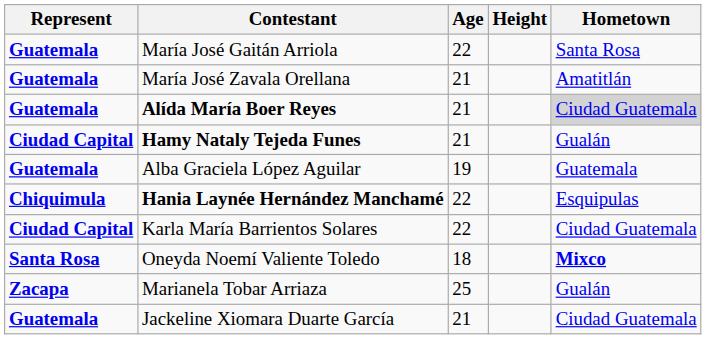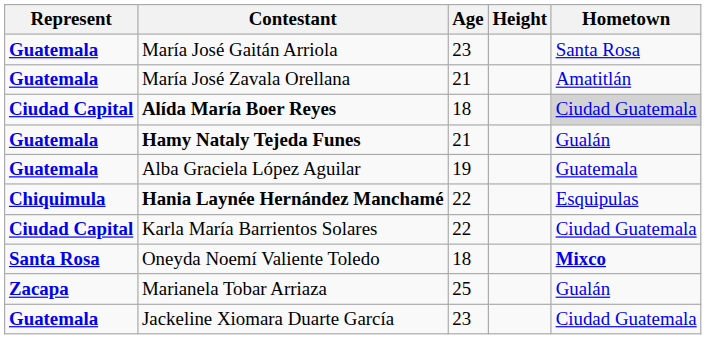María José Gaitán Arriola | Age: 22 -> 23
Alída María Boer Reyes | Represent: Guatemala -> Ciudad Capital
Alída María Boer Reyes | Age: 21 -> 18
Hamy Nataly Tejeda Funes | Represent: Ciudad Capital -> Guatemala
Jackeline Xiomara Duarte García | Age: 21 -> 23
